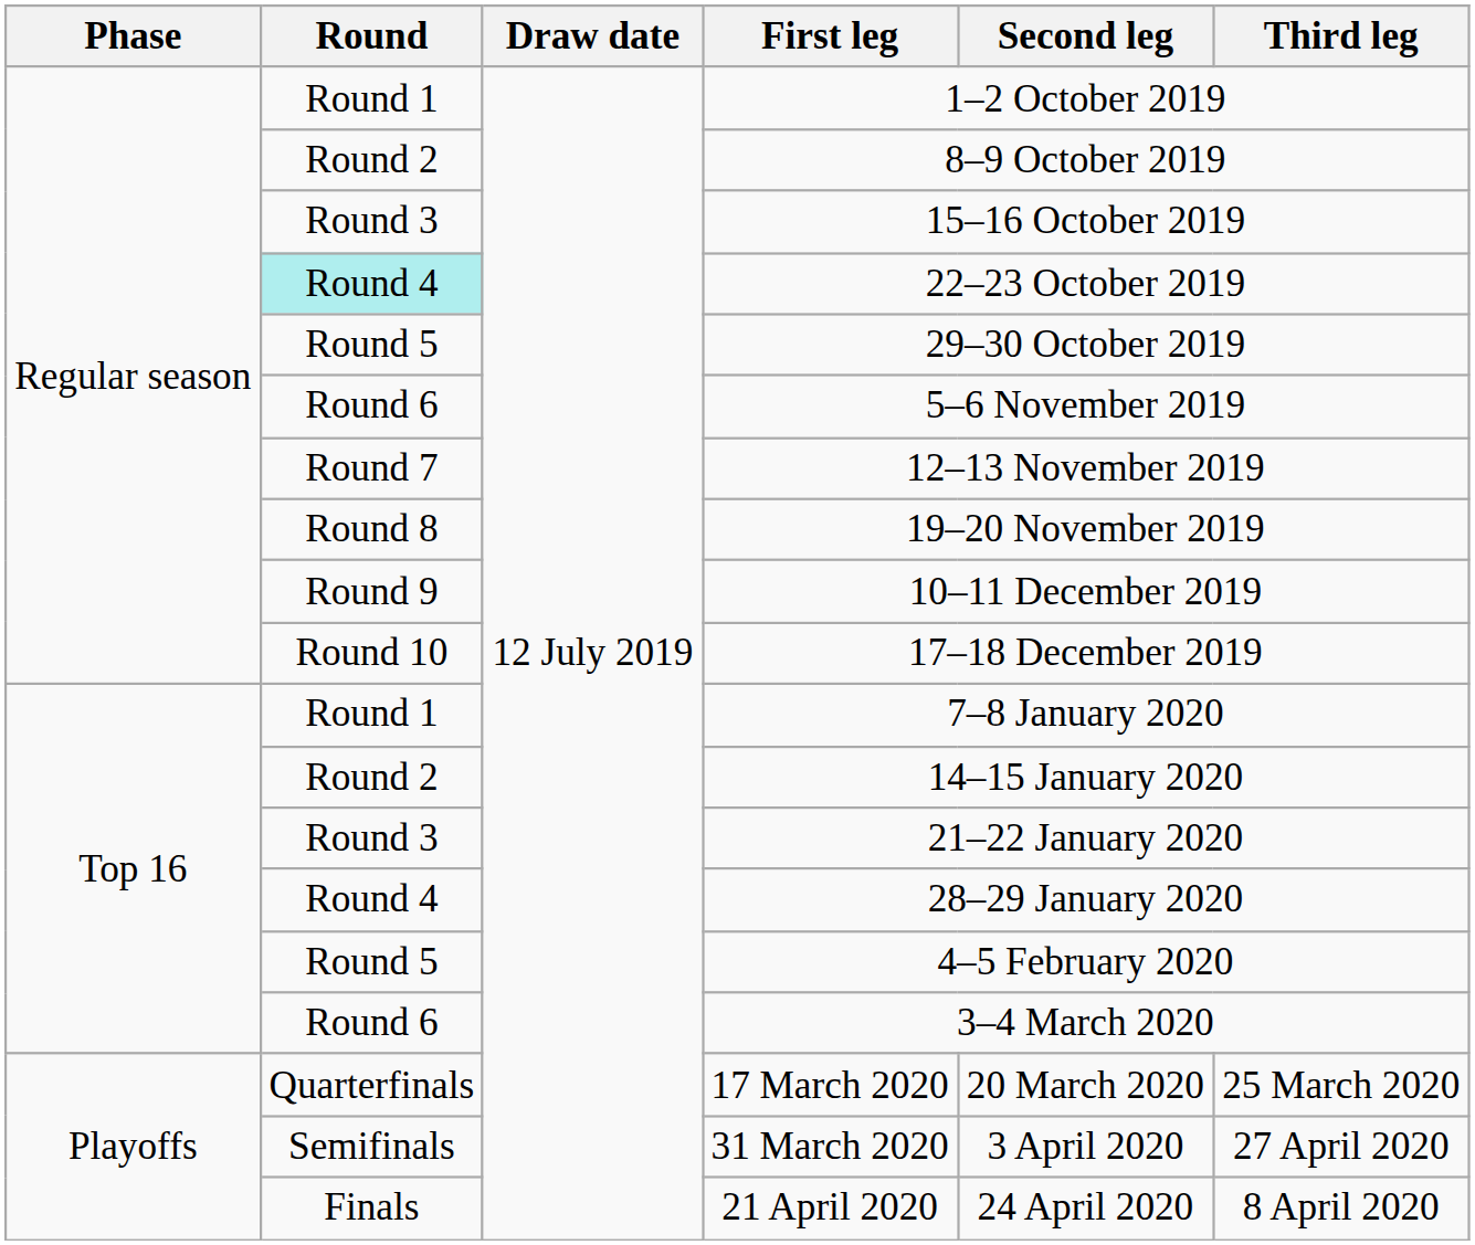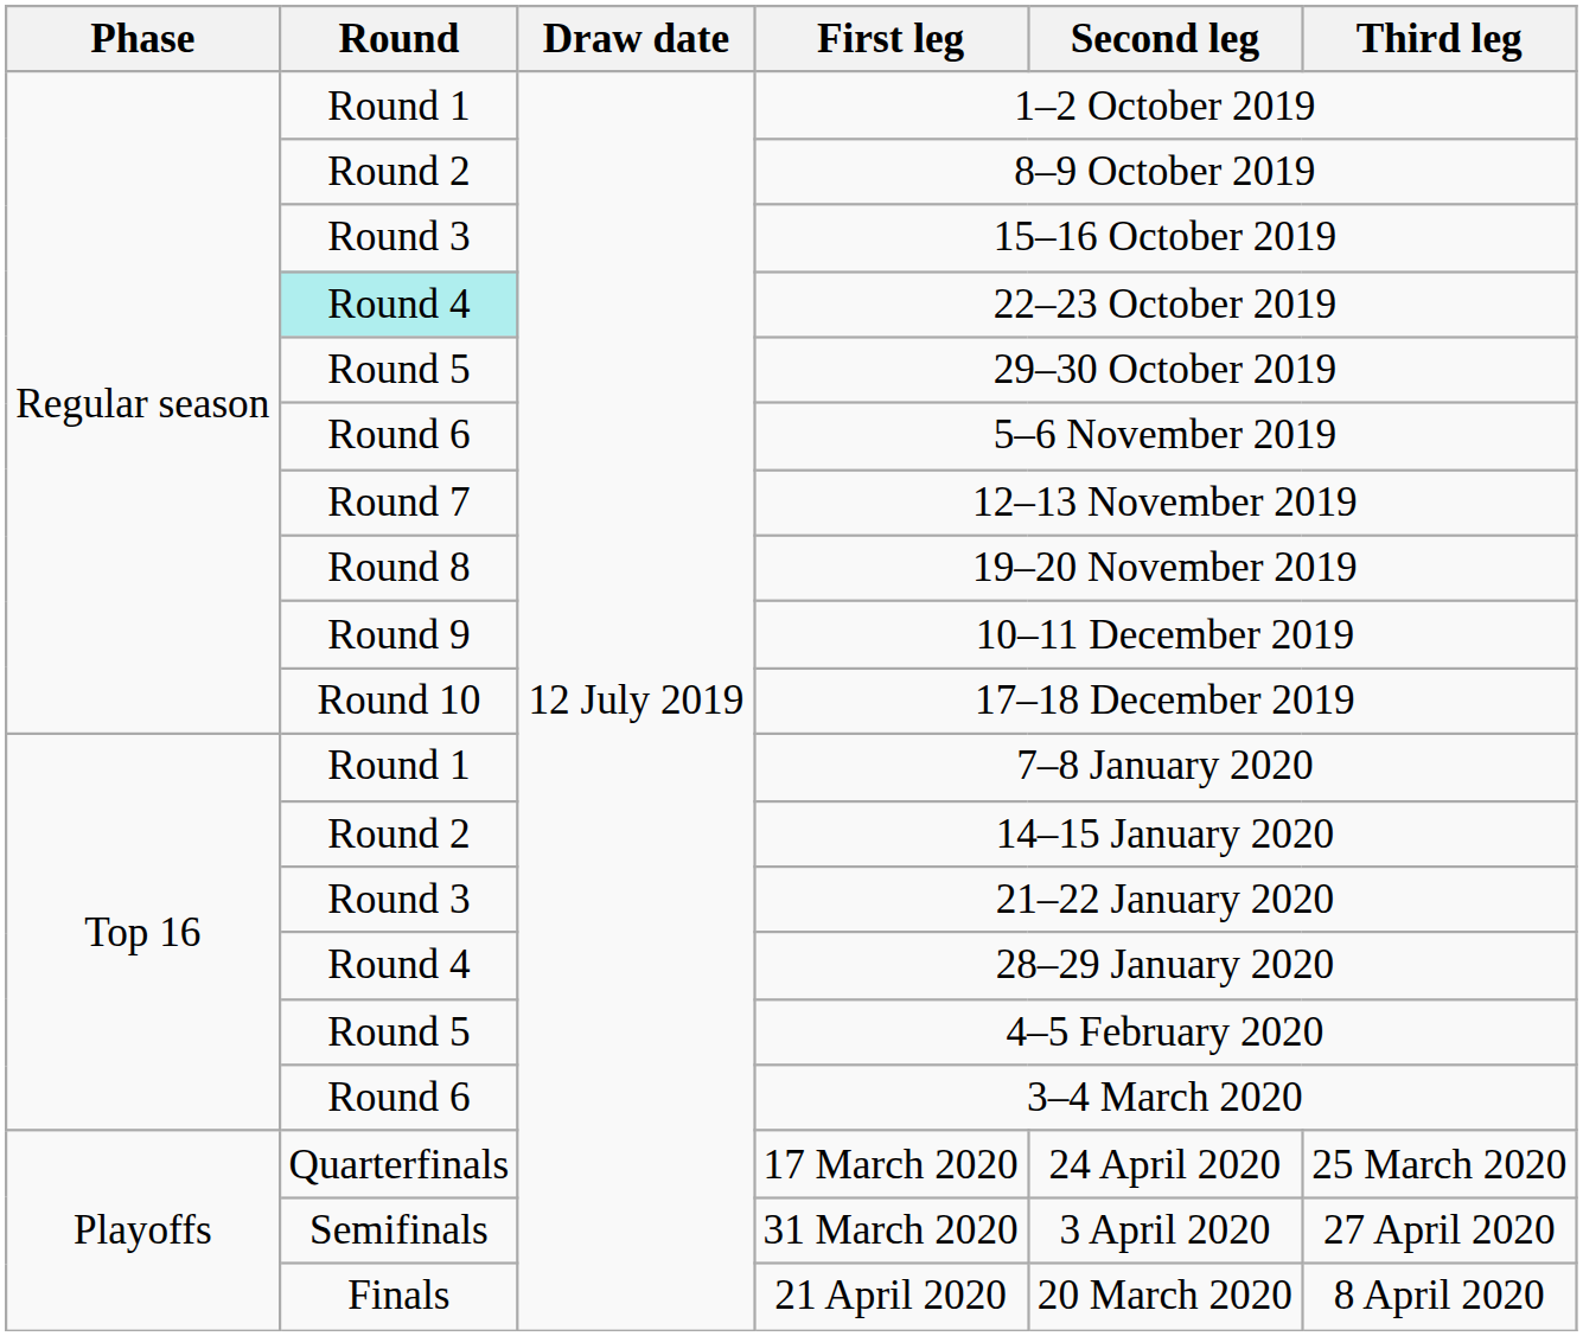17 March 2020 | Second leg: 20 March 2020 -> 24 April 2020
21 April 2020 | Second leg: 24 April 2020 -> 20 March 2020
